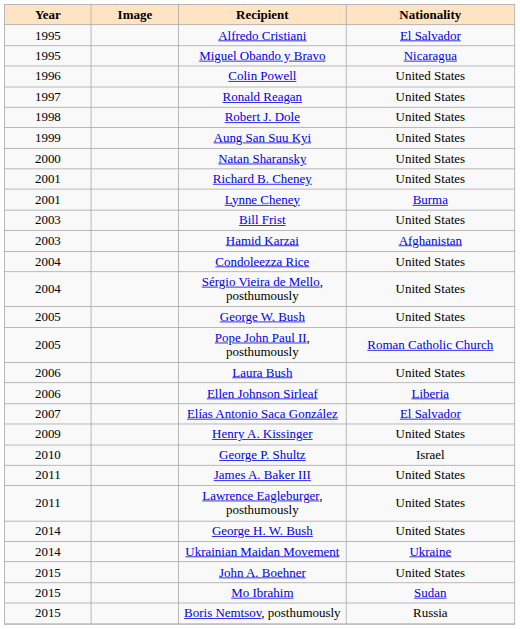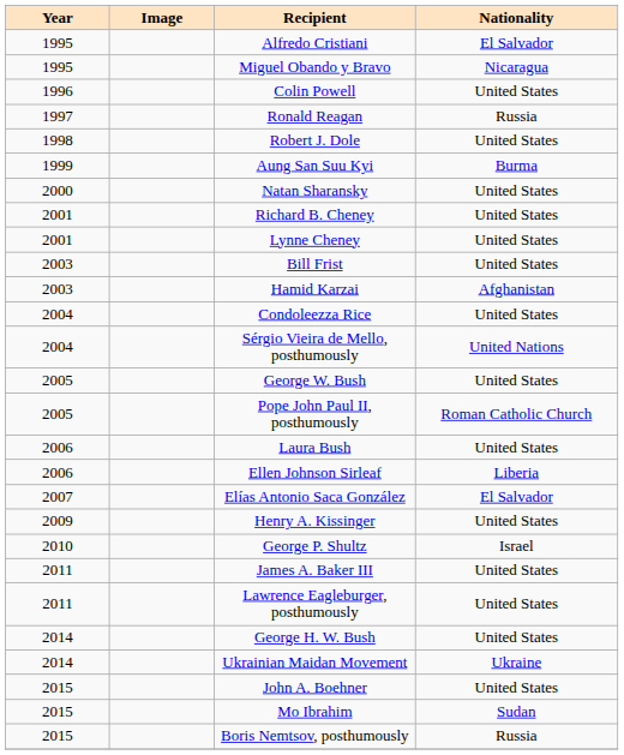Ronald Reagan | Nationality: United States -> Russia
Aung San Suu Kyi | Nationality: United States -> Burma
Lynne Cheney | Nationality: Burma -> United States
Sérgio Vieira de Mello, posthumously | Nationality: United States -> United Nations
